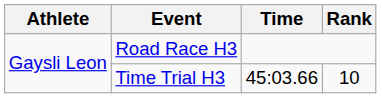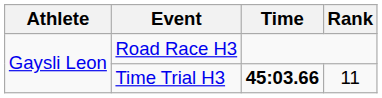Time Trial H3 | Time: normal -> bold
Time Trial H3 | Rank: 10 -> 11
